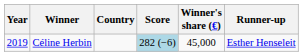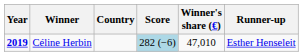Céline Herbin | Year: normal -> bold
Céline Herbin | Winner's share (€): 45,000 -> 47,010
